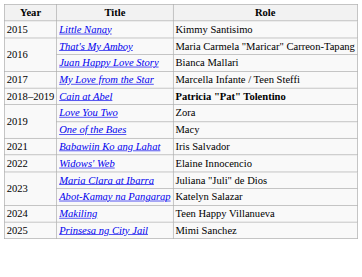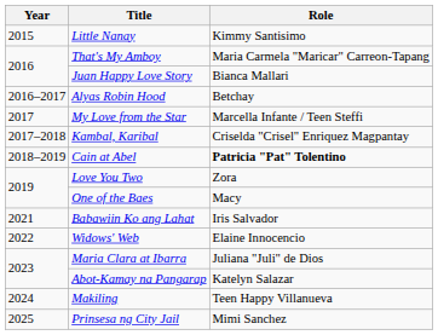+ row: 2016–2017 | Alyas Robin Hood | Betchay
+ row: 2017–2018 | Kambal, Karibal | Criselda "Crisel" Enriquez Magpantay
